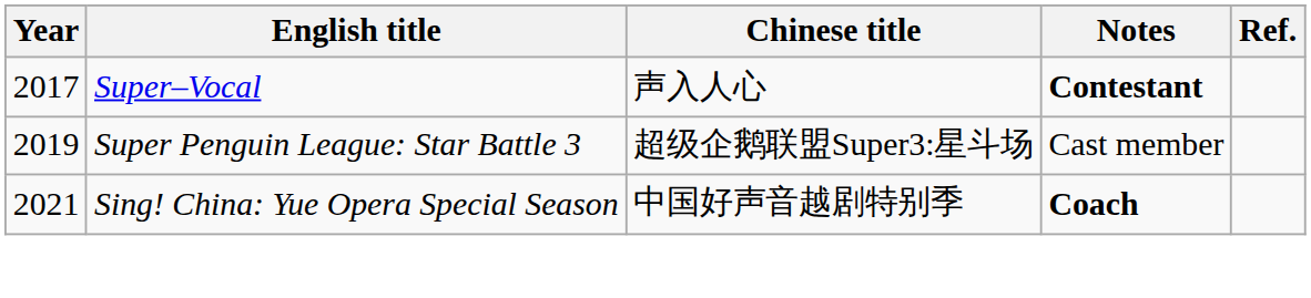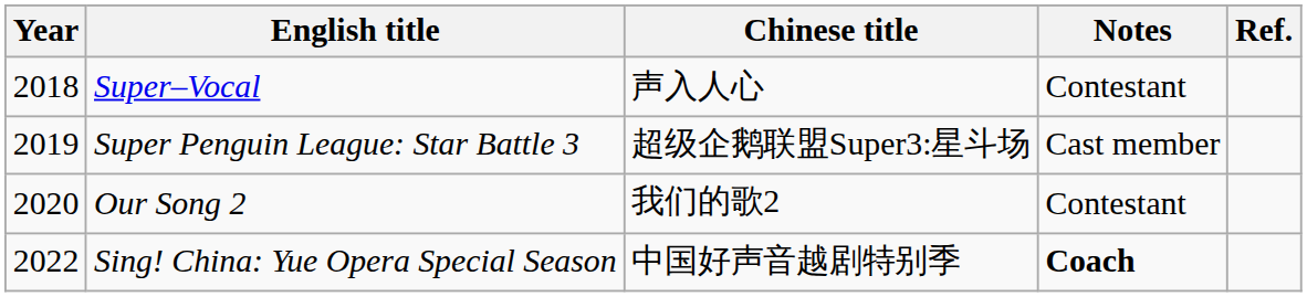Super–Vocal | Year: 2017 -> 2018
Super–Vocal | Notes: bold -> normal
+ row: 2020 | Our Song 2 | 我们的歌2 | Contestant
Sing! China: Yue Opera Special Season | Year: 2021 -> 2022
